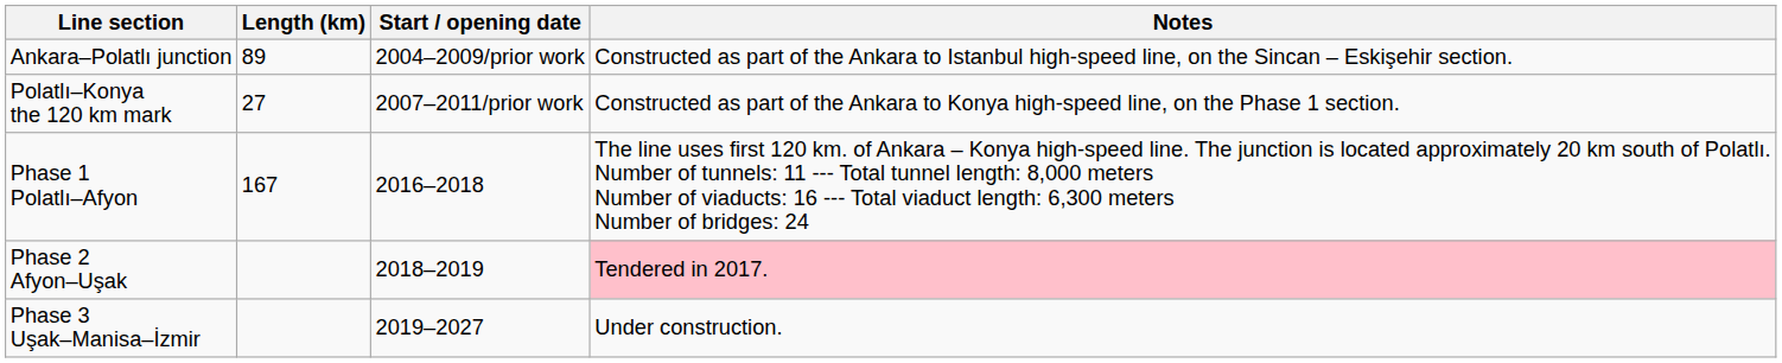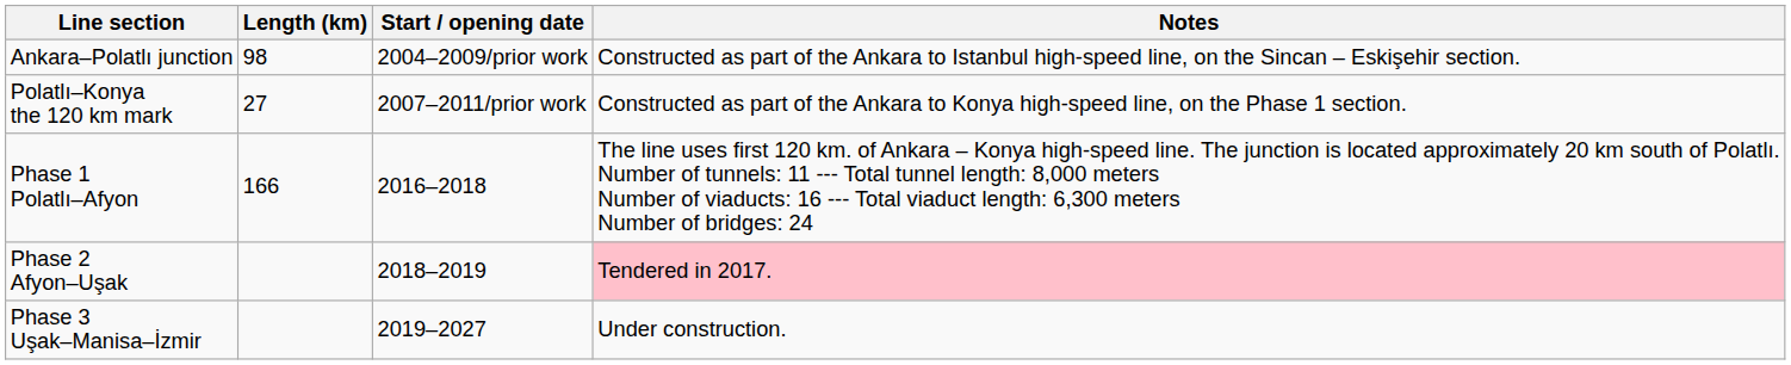Ankara–Polatlı junction | Length (km): 89 -> 98
Phase 1 Polatlı–Afyon | Length (km): 167 -> 166
